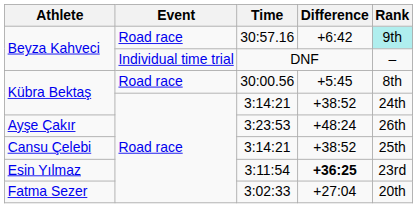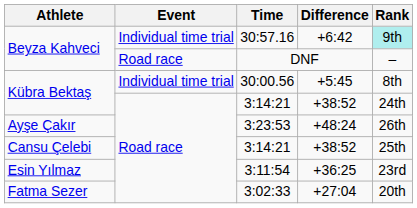30:57.16 | Event: Road race -> Individual time trial
DNF | Event: Individual time trial -> Road race
30:00.56 | Event: Road race -> Individual time trial
3:11:54 | Difference: bold -> normal
